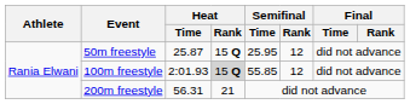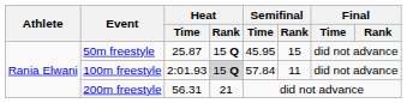50m freestyle | Semifinal / Time: 25.95 -> 45.95
50m freestyle | Semifinal / Rank: 12 -> 15
100m freestyle | Semifinal / Time: 55.85 -> 57.84
100m freestyle | Semifinal / Rank: 12 -> 11
